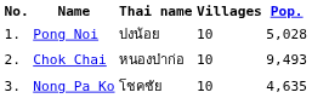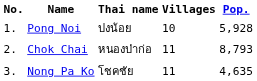Pong Noi | Pop.: 5,028 -> 5,928
Chok Chai | Villages: 10 -> 11
Chok Chai | Pop.: 9,493 -> 8,793
Nong Pa Ko | Villages: 10 -> 11
